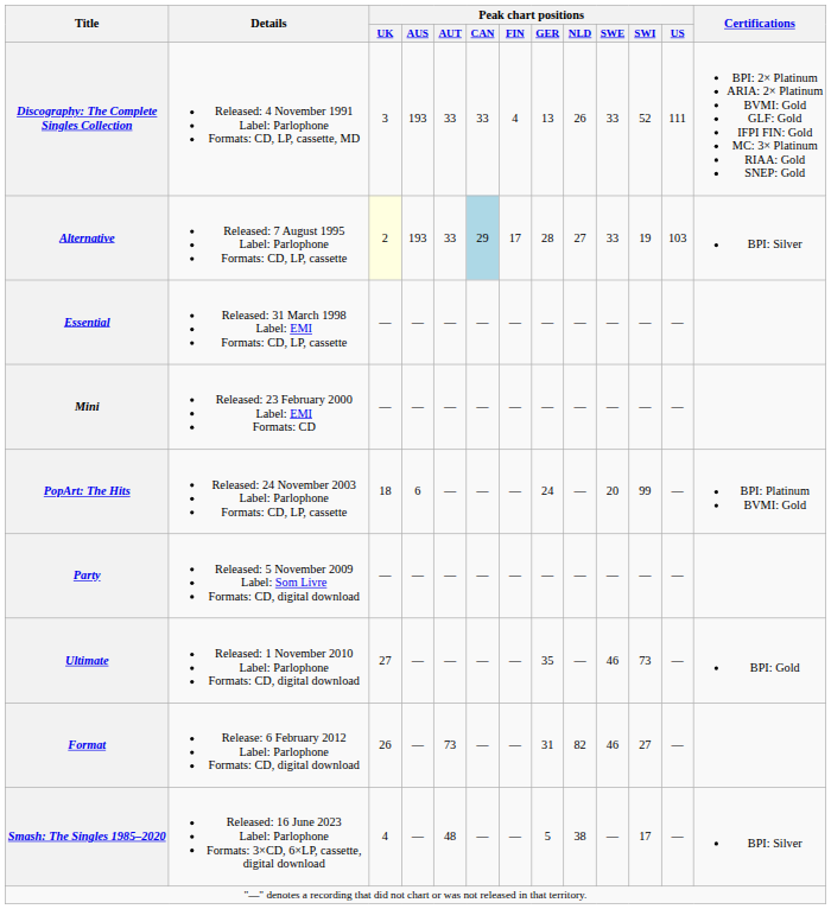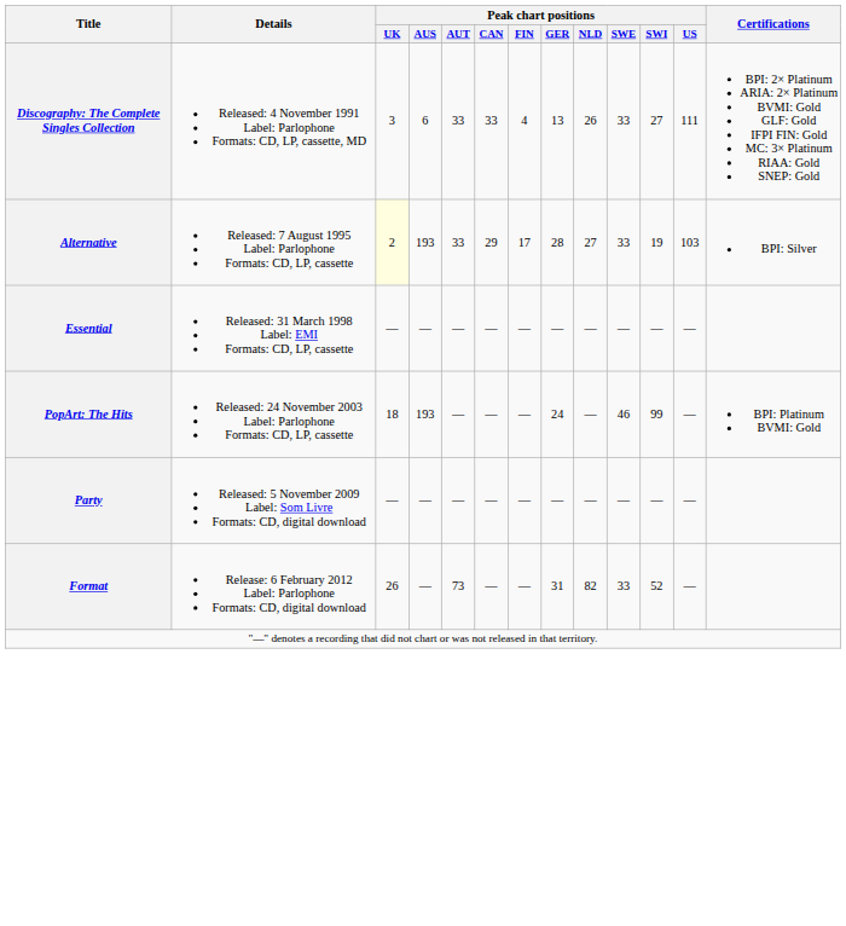Discography: The Complete Singles Collection | Peak chart positions / AUS: 193 -> 6
Discography: The Complete Singles Collection | Peak chart positions / SWI: 52 -> 27
Alternative | Peak chart positions / CAN: lightblue background -> no background
- row: Mini | Released: 23 February 2000 Label: EMI Formats: CD | — | — | — | — | — | — | — | — | — | —
PopArt: The Hits | Peak chart positions / AUS: 6 -> 193
PopArt: The Hits | Peak chart positions / SWE: 20 -> 46
- row: Ultimate | Released: 1 November 2010 Label: Parlophone Formats: CD, digital download | 27 | — | — | — | — | 35 | — | 46 | 73 | — | BPI: Gold
Format | Peak chart positions / SWE: 46 -> 33
Format | Peak chart positions / SWI: 27 -> 52
- row: Smash: The Singles 1985–2020 | Released: 16 June 2023 Label: Parlophone Formats: 3×CD, 6×LP, cassette, digital download | 4 | — | 48 | — | — | 5 | 38 | — | 17 | — | BPI: Silver
